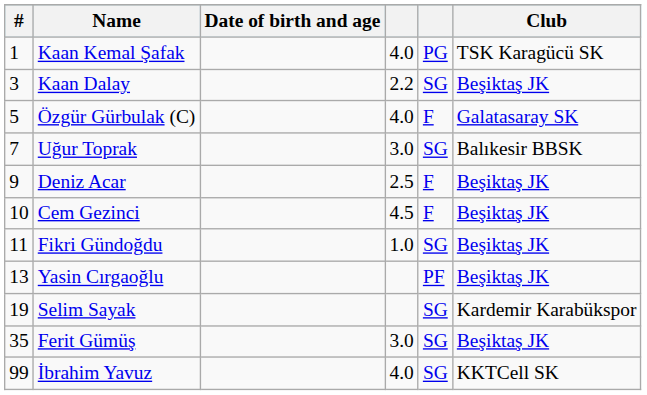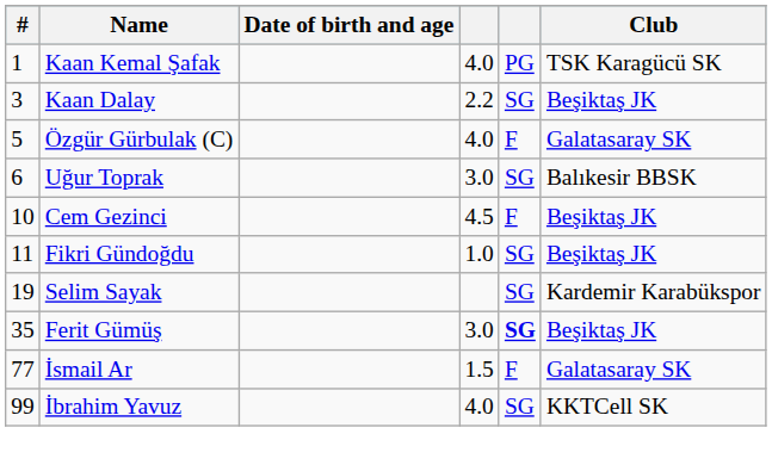Uğur Toprak | #: 7 -> 6
- row: 9 | Deniz Acar | 2.5 | F | Beşiktaş JK
- row: 13 | Yasin Cırgaoğlu | PF | Beşiktaş JK
Ferit Gümüş | column 5: normal -> bold
+ row: 77 | İsmail Ar | 1.5 | F | Galatasaray SK
